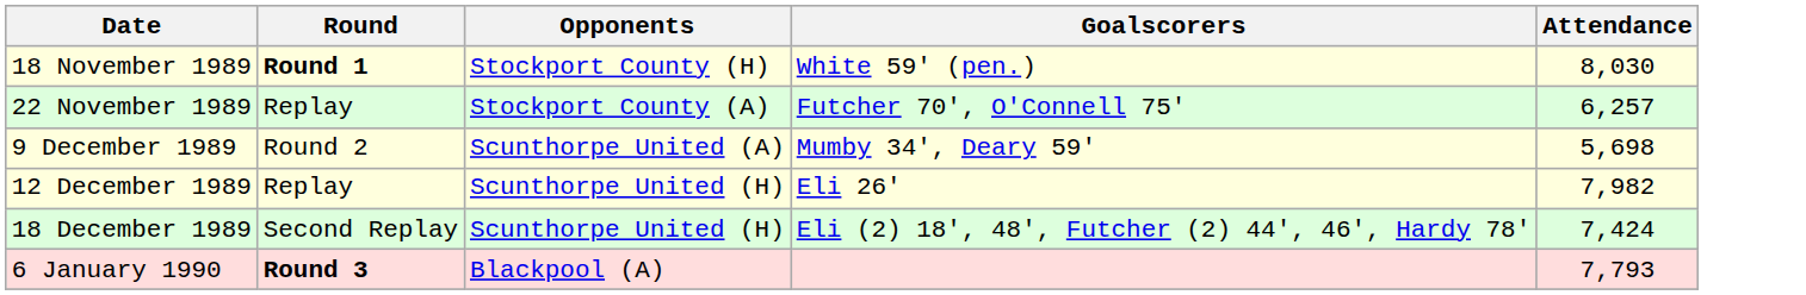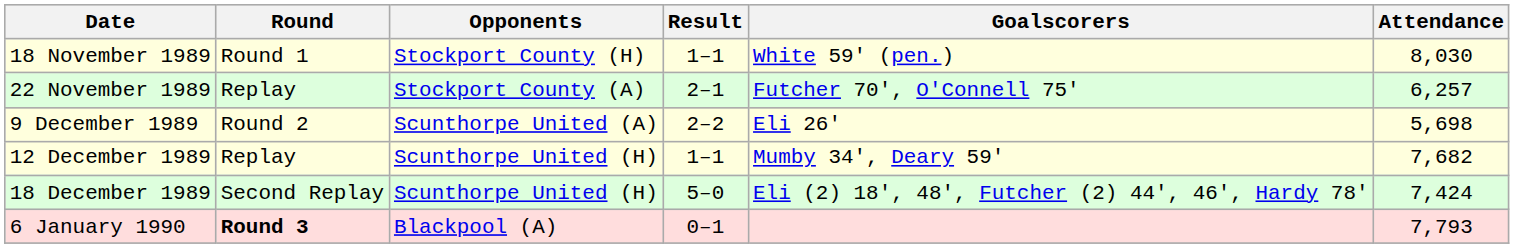+ column: Result | 1–1 | 2–1 | 2–2 | 1–1 | 5–0 | 0–1
18 November 1989 | Round: bold -> normal
9 December 1989 | Goalscorers: Mumby 34', Deary 59' -> Eli 26'
12 December 1989 | Goalscorers: Eli 26' -> Mumby 34', Deary 59'
12 December 1989 | Attendance: 7,982 -> 7,682
